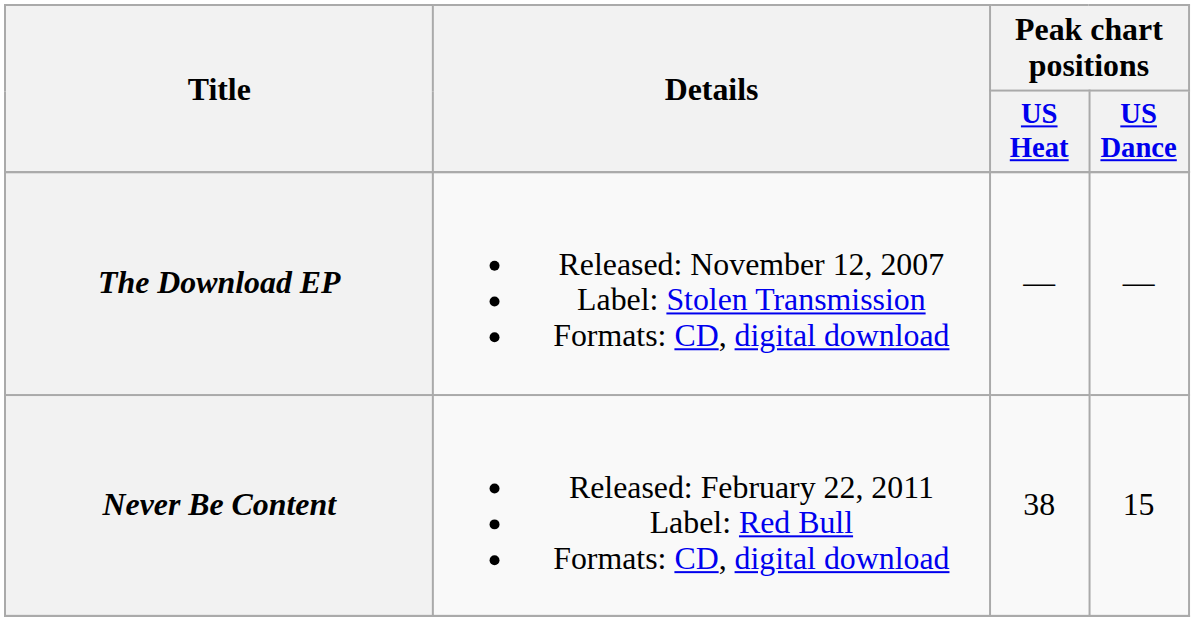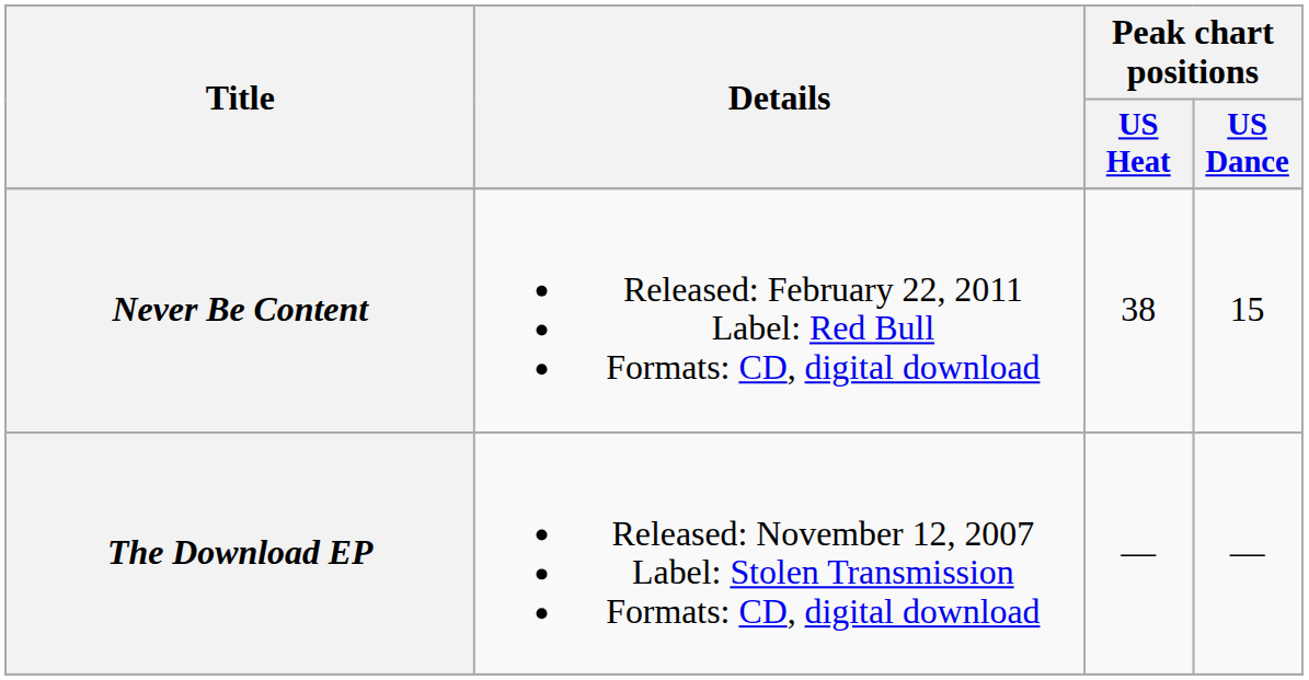rows swapped: The Download EP <-> Never Be Content
